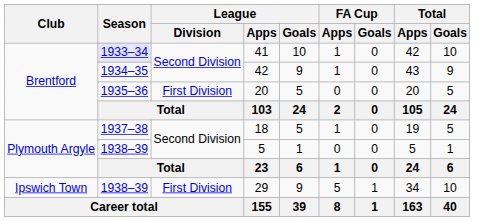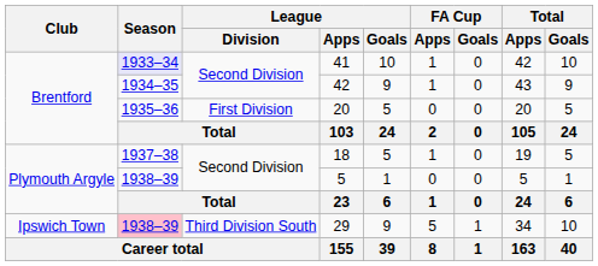29 | Season: no background -> pink background
29 | League / Division: First Division -> Third Division South
